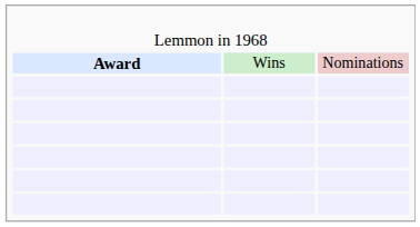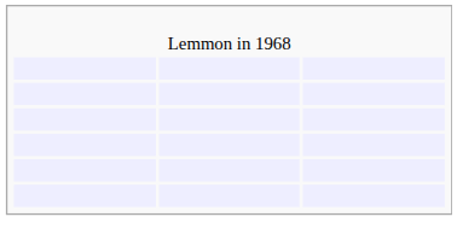- row: Award | Wins | Nominations
